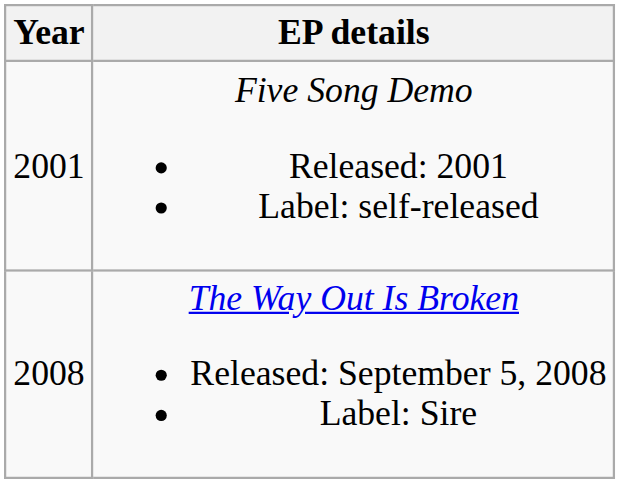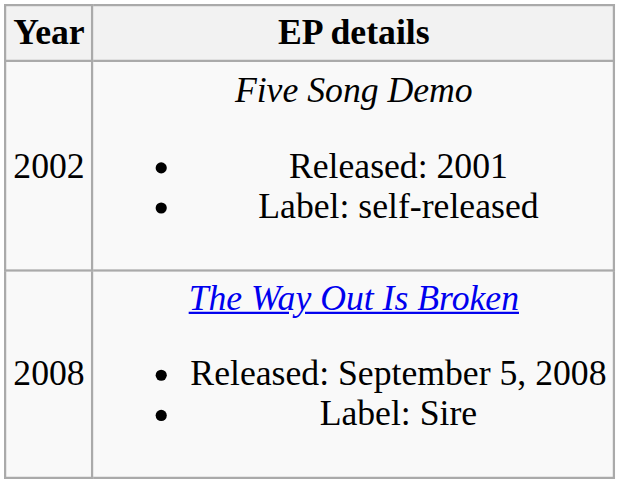Five Song Demo Released: 2001 Label: self-released | Year: 2001 -> 2002
